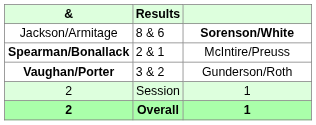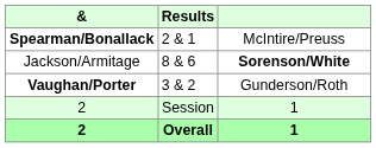rows swapped: Spearman/Bonallack <-> Jackson/Armitage
